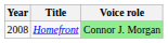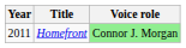Homefront | Year: 2008 -> 2011
